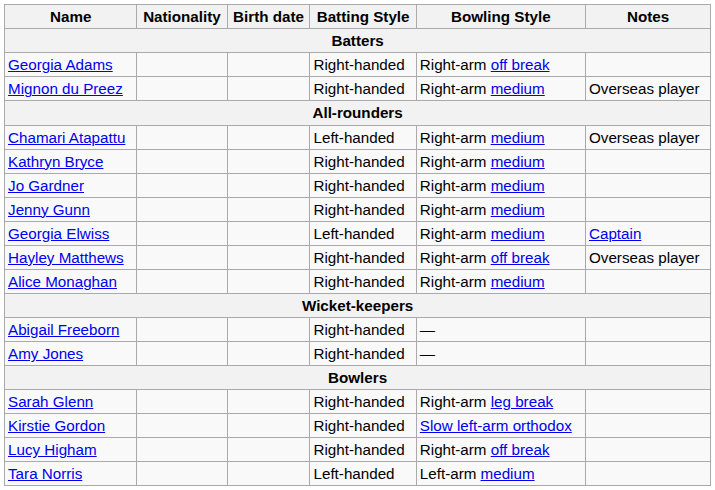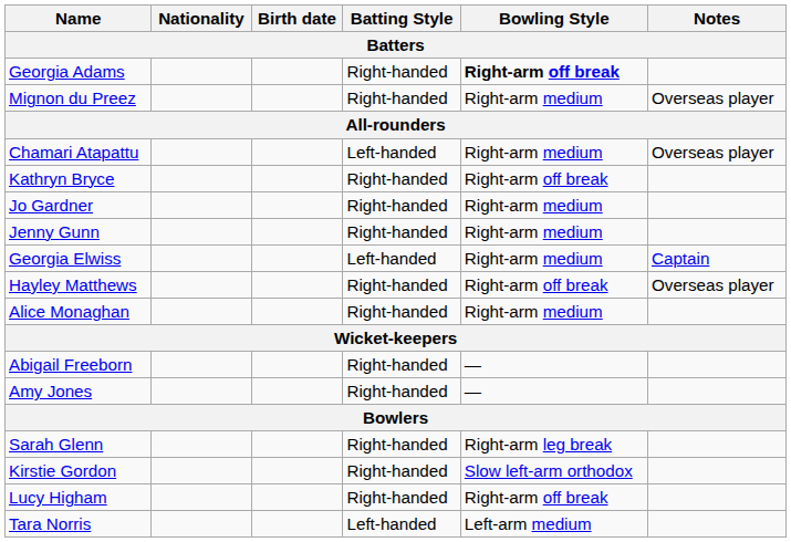Georgia Adams | Bowling Style: normal -> bold
Kathryn Bryce | Bowling Style: Right-arm medium -> Right-arm off break
